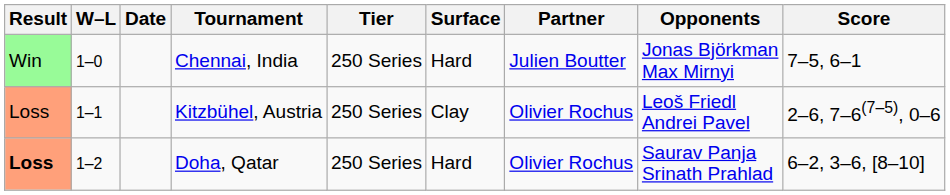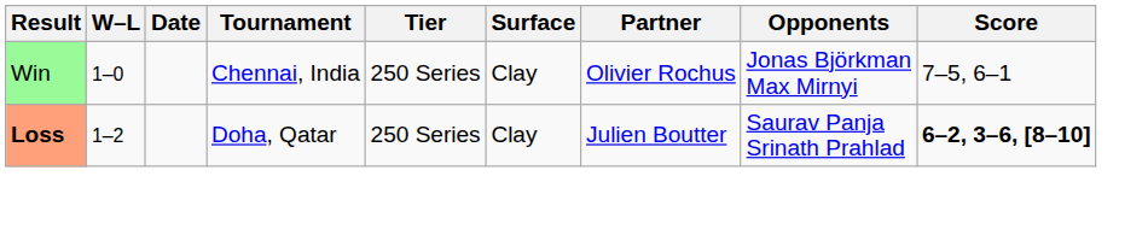Chennai, India | Surface: Hard -> Clay
Chennai, India | Partner: Julien Boutter -> Olivier Rochus
- row: Loss | 1–1 | Kitzbühel, Austria | 250 Series | Clay | Olivier Rochus | Leoš Friedl Andrei Pavel | 2–6, 7–6(7–5), 0–6
Doha, Qatar | Surface: Hard -> Clay
Doha, Qatar | Partner: Olivier Rochus -> Julien Boutter
Doha, Qatar | Score: normal -> bold
